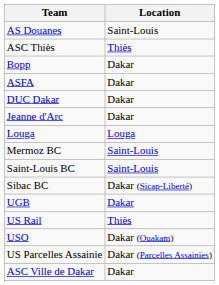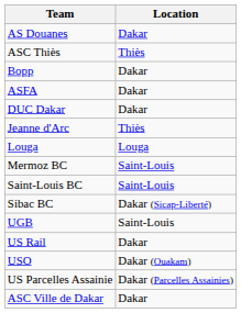AS Douanes | Location: Saint-Louis -> Dakar
Jeanne d'Arc | Location: Dakar -> Thiès
UGB | Location: Dakar -> Saint-Louis
US Rail | Location: Thiès -> Dakar
